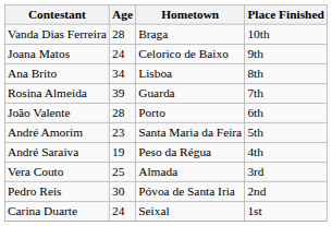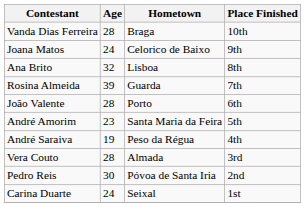Ana Brito | Age: 34 -> 32
Vera Couto | Age: 25 -> 28
